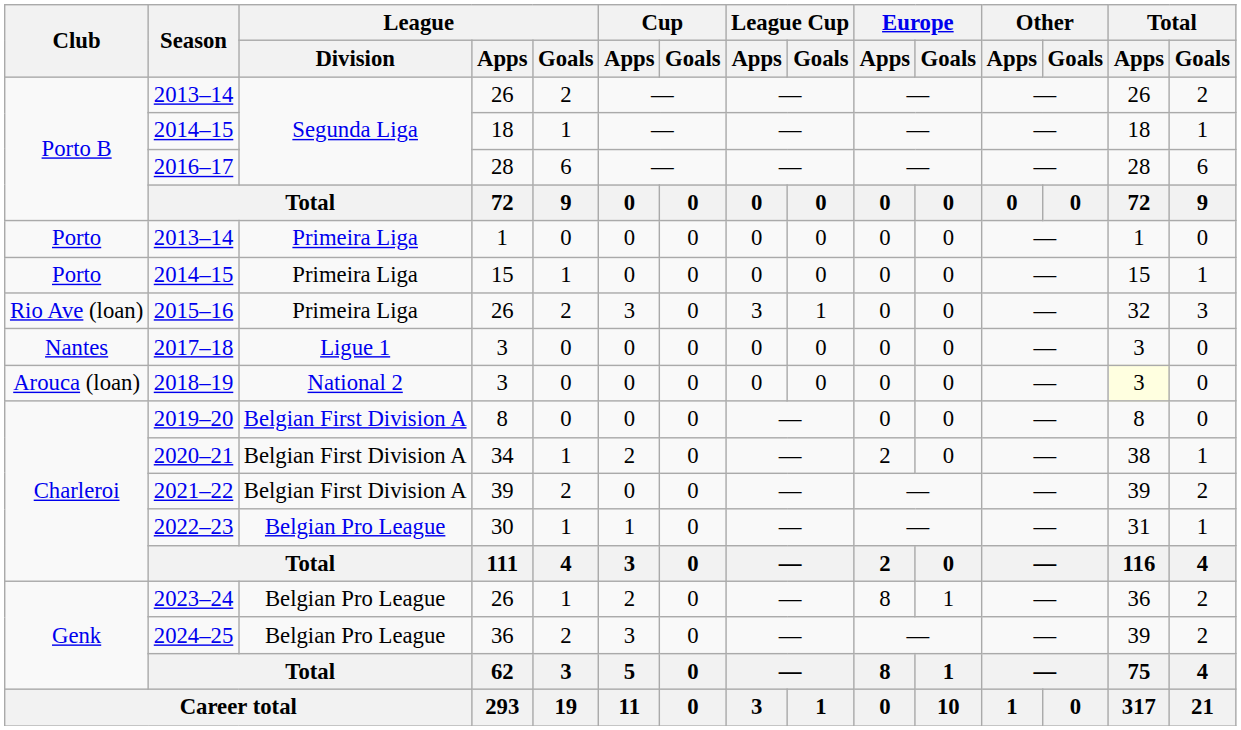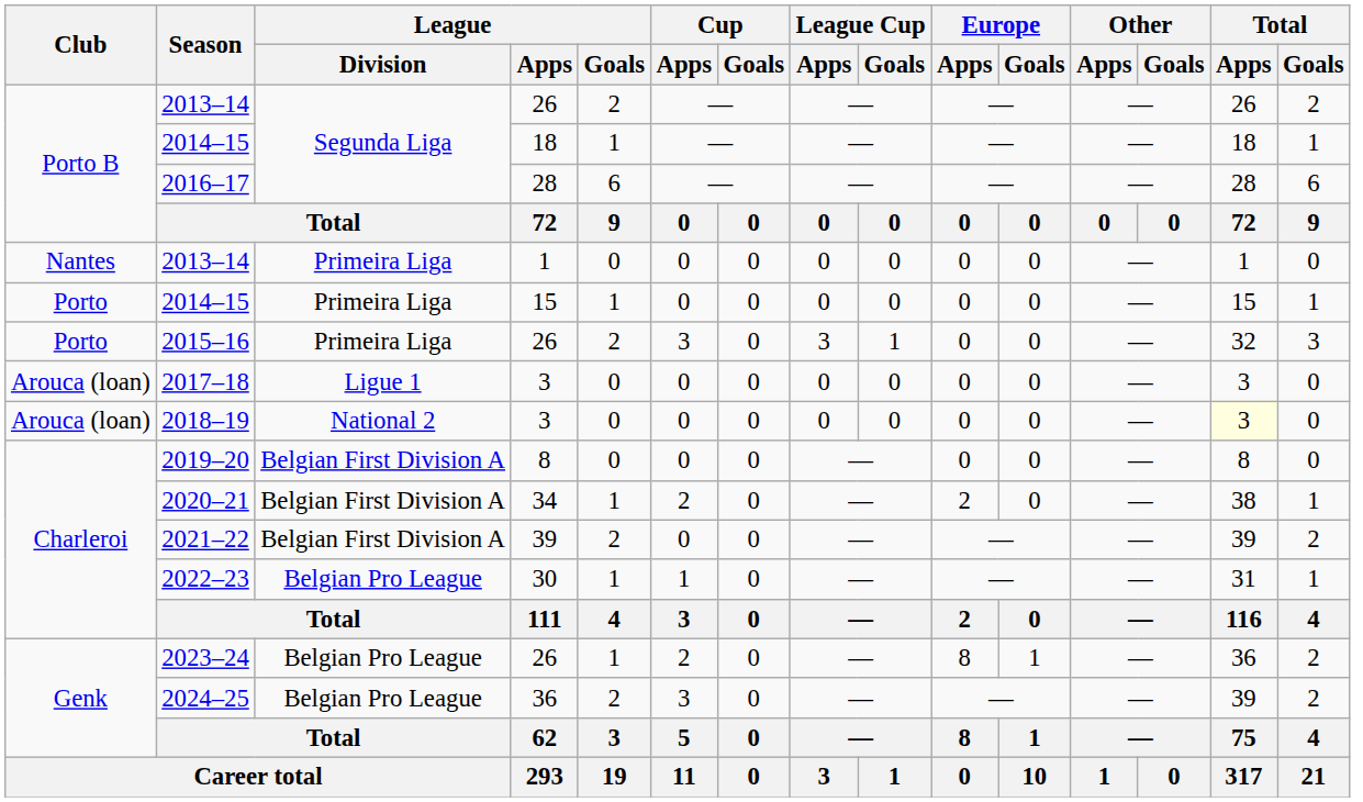2013–14 / 1 | Club: Porto -> Nantes
2015–16 | Club: Rio Ave (loan) -> Porto
2017–18 | Club: Nantes -> Arouca (loan)
